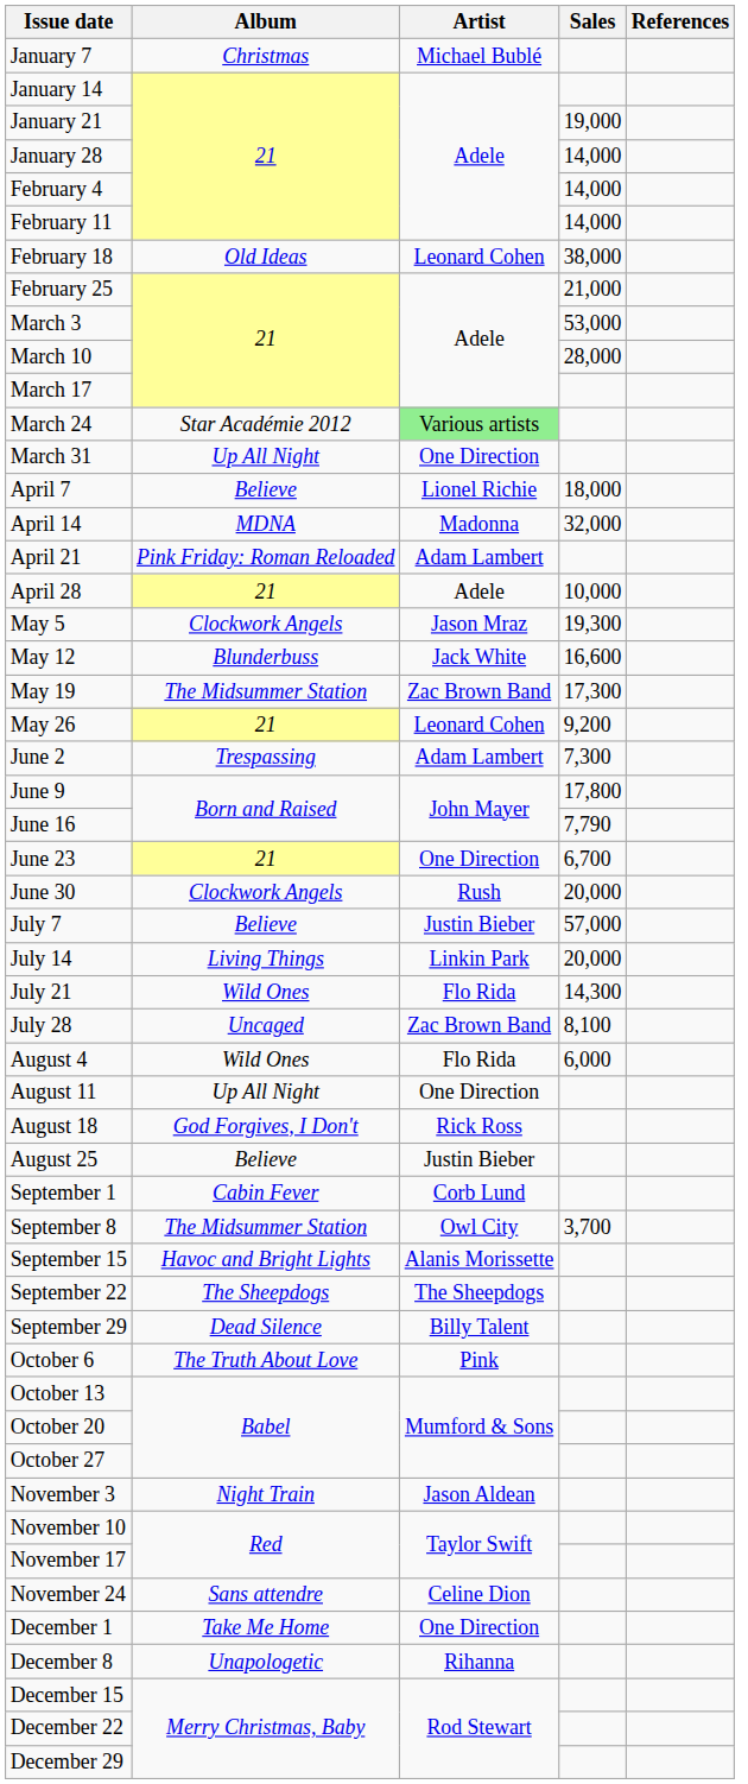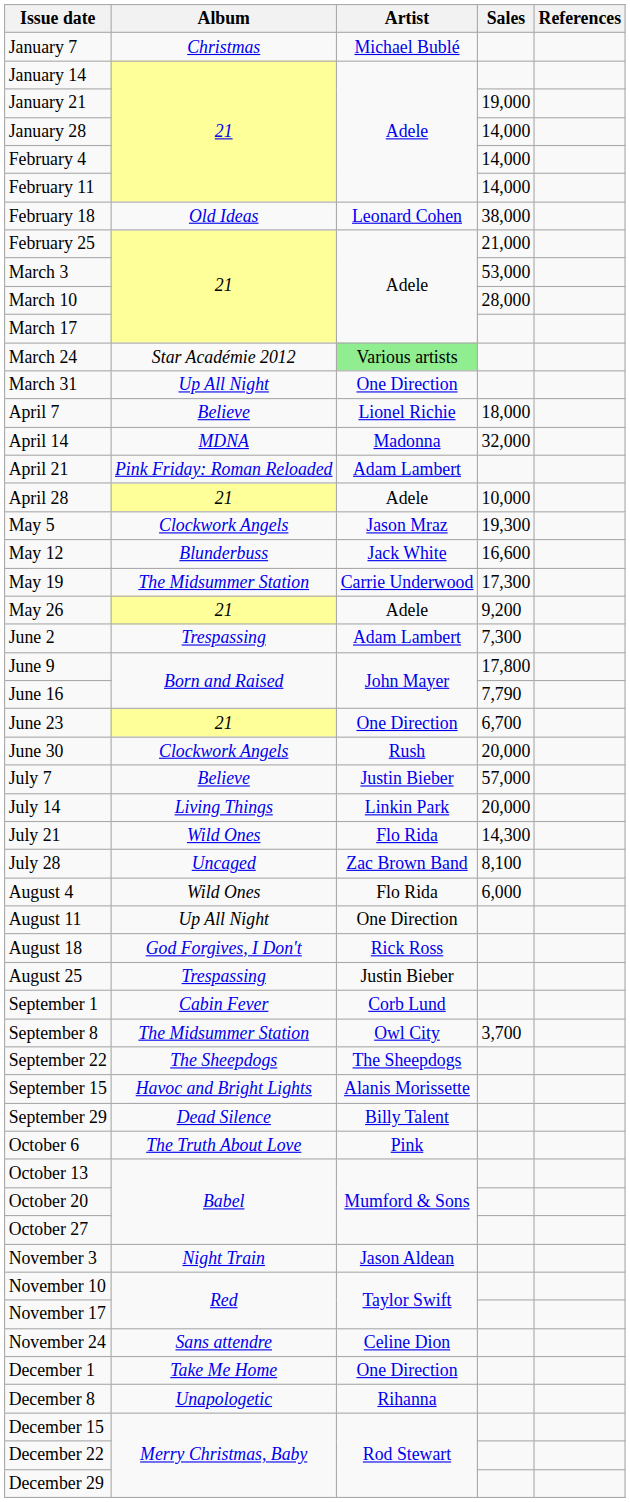May 19 | Artist: Zac Brown Band -> Carrie Underwood
May 26 | Artist: Leonard Cohen -> Adele
August 25 | Album: Believe -> Trespassing
rows swapped: September 15 <-> September 22
